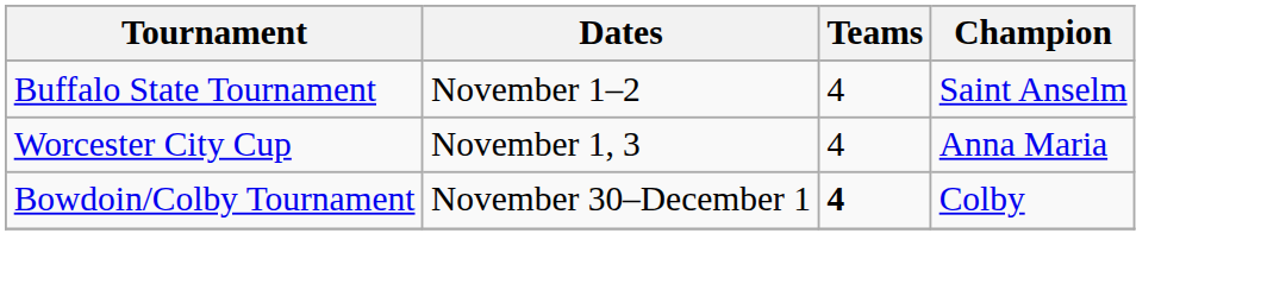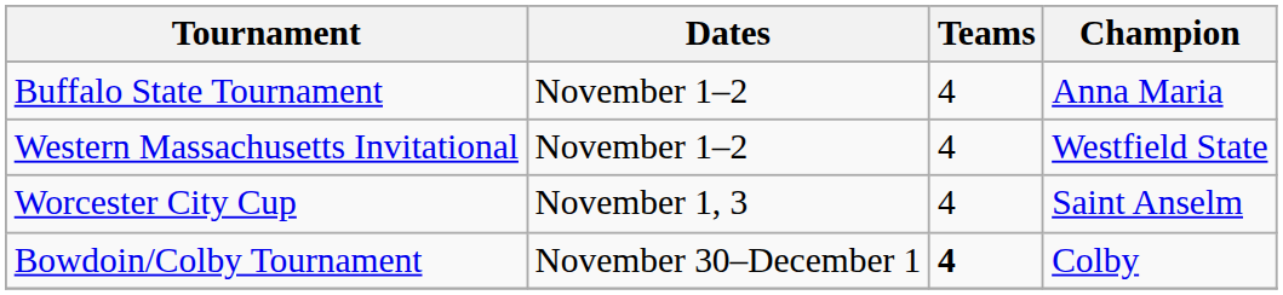Buffalo State Tournament | Champion: Saint Anselm -> Anna Maria
+ row: Western Massachusetts Invitational | November 1–2 | 4 | Westfield State
Worcester City Cup | Champion: Anna Maria -> Saint Anselm
